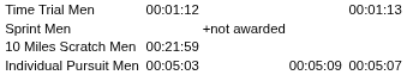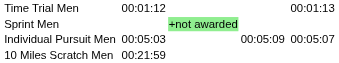Sprint Men | column 4: no background -> lightgreen background
rows swapped: Individual Pursuit Men <-> 10 Miles Scratch Men
